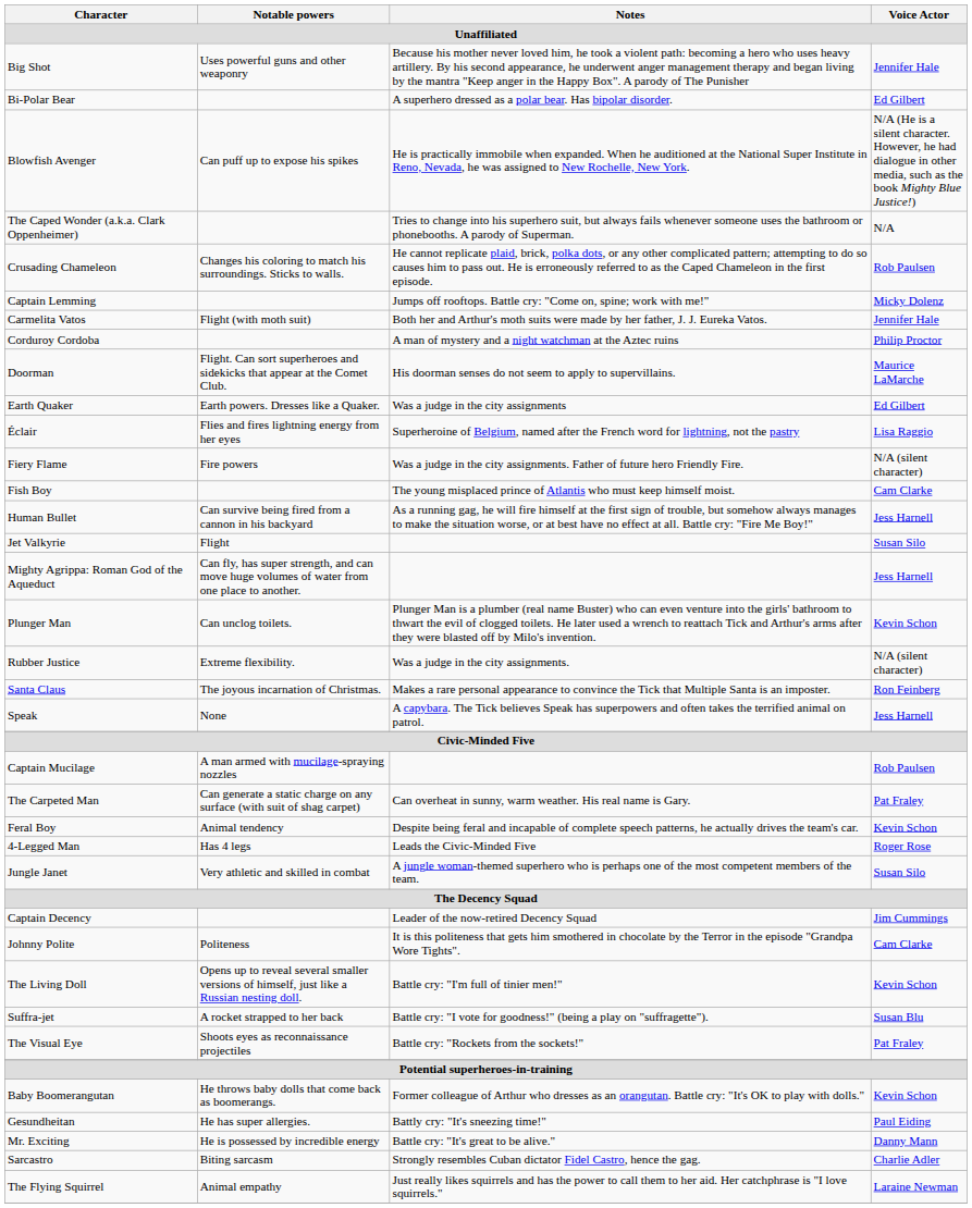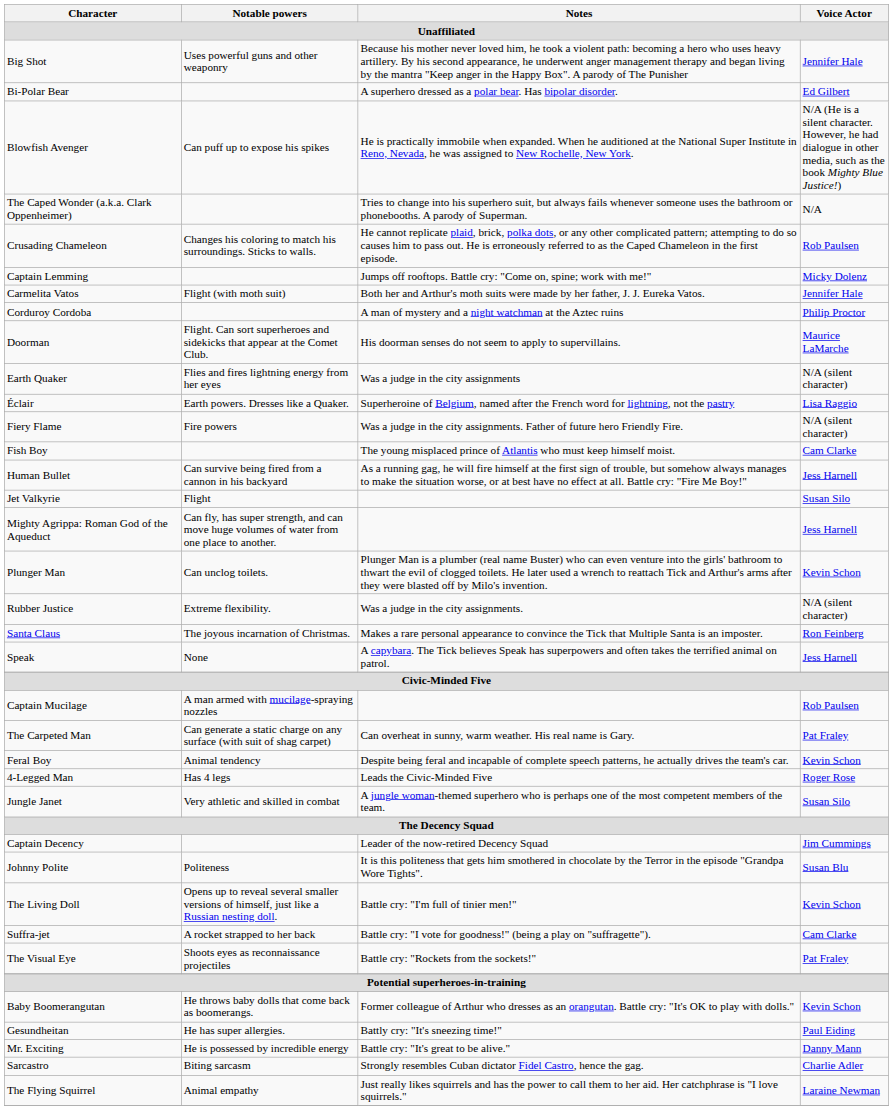Earth Quaker | Notable powers: Earth powers. Dresses like a Quaker. -> Flies and fires lightning energy from her eyes
Earth Quaker | Voice Actor: Ed Gilbert -> N/A (silent character)
Éclair | Notable powers: Flies and fires lightning energy from her eyes -> Earth powers. Dresses like a Quaker.
Johnny Polite | Voice Actor: Cam Clarke -> Susan Blu
Suffra-jet | Voice Actor: Susan Blu -> Cam Clarke
